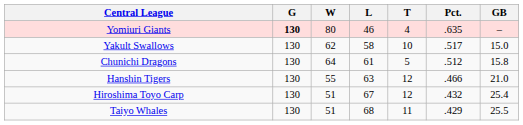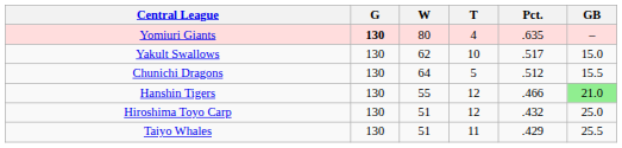- column: L | 46 | 58 | 61 | 63 | 67 | 68
Chunichi Dragons | GB: 15.8 -> 15.5
Hanshin Tigers | GB: no background -> lightgreen background
Hiroshima Toyo Carp | GB: 25.4 -> 25.0
